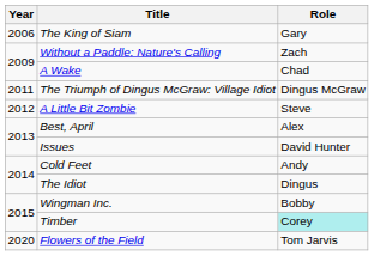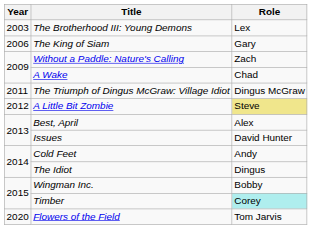+ row: 2003 | The Brotherhood III: Young Demons | Lex
A Little Bit Zombie | Role: no background -> khaki background
